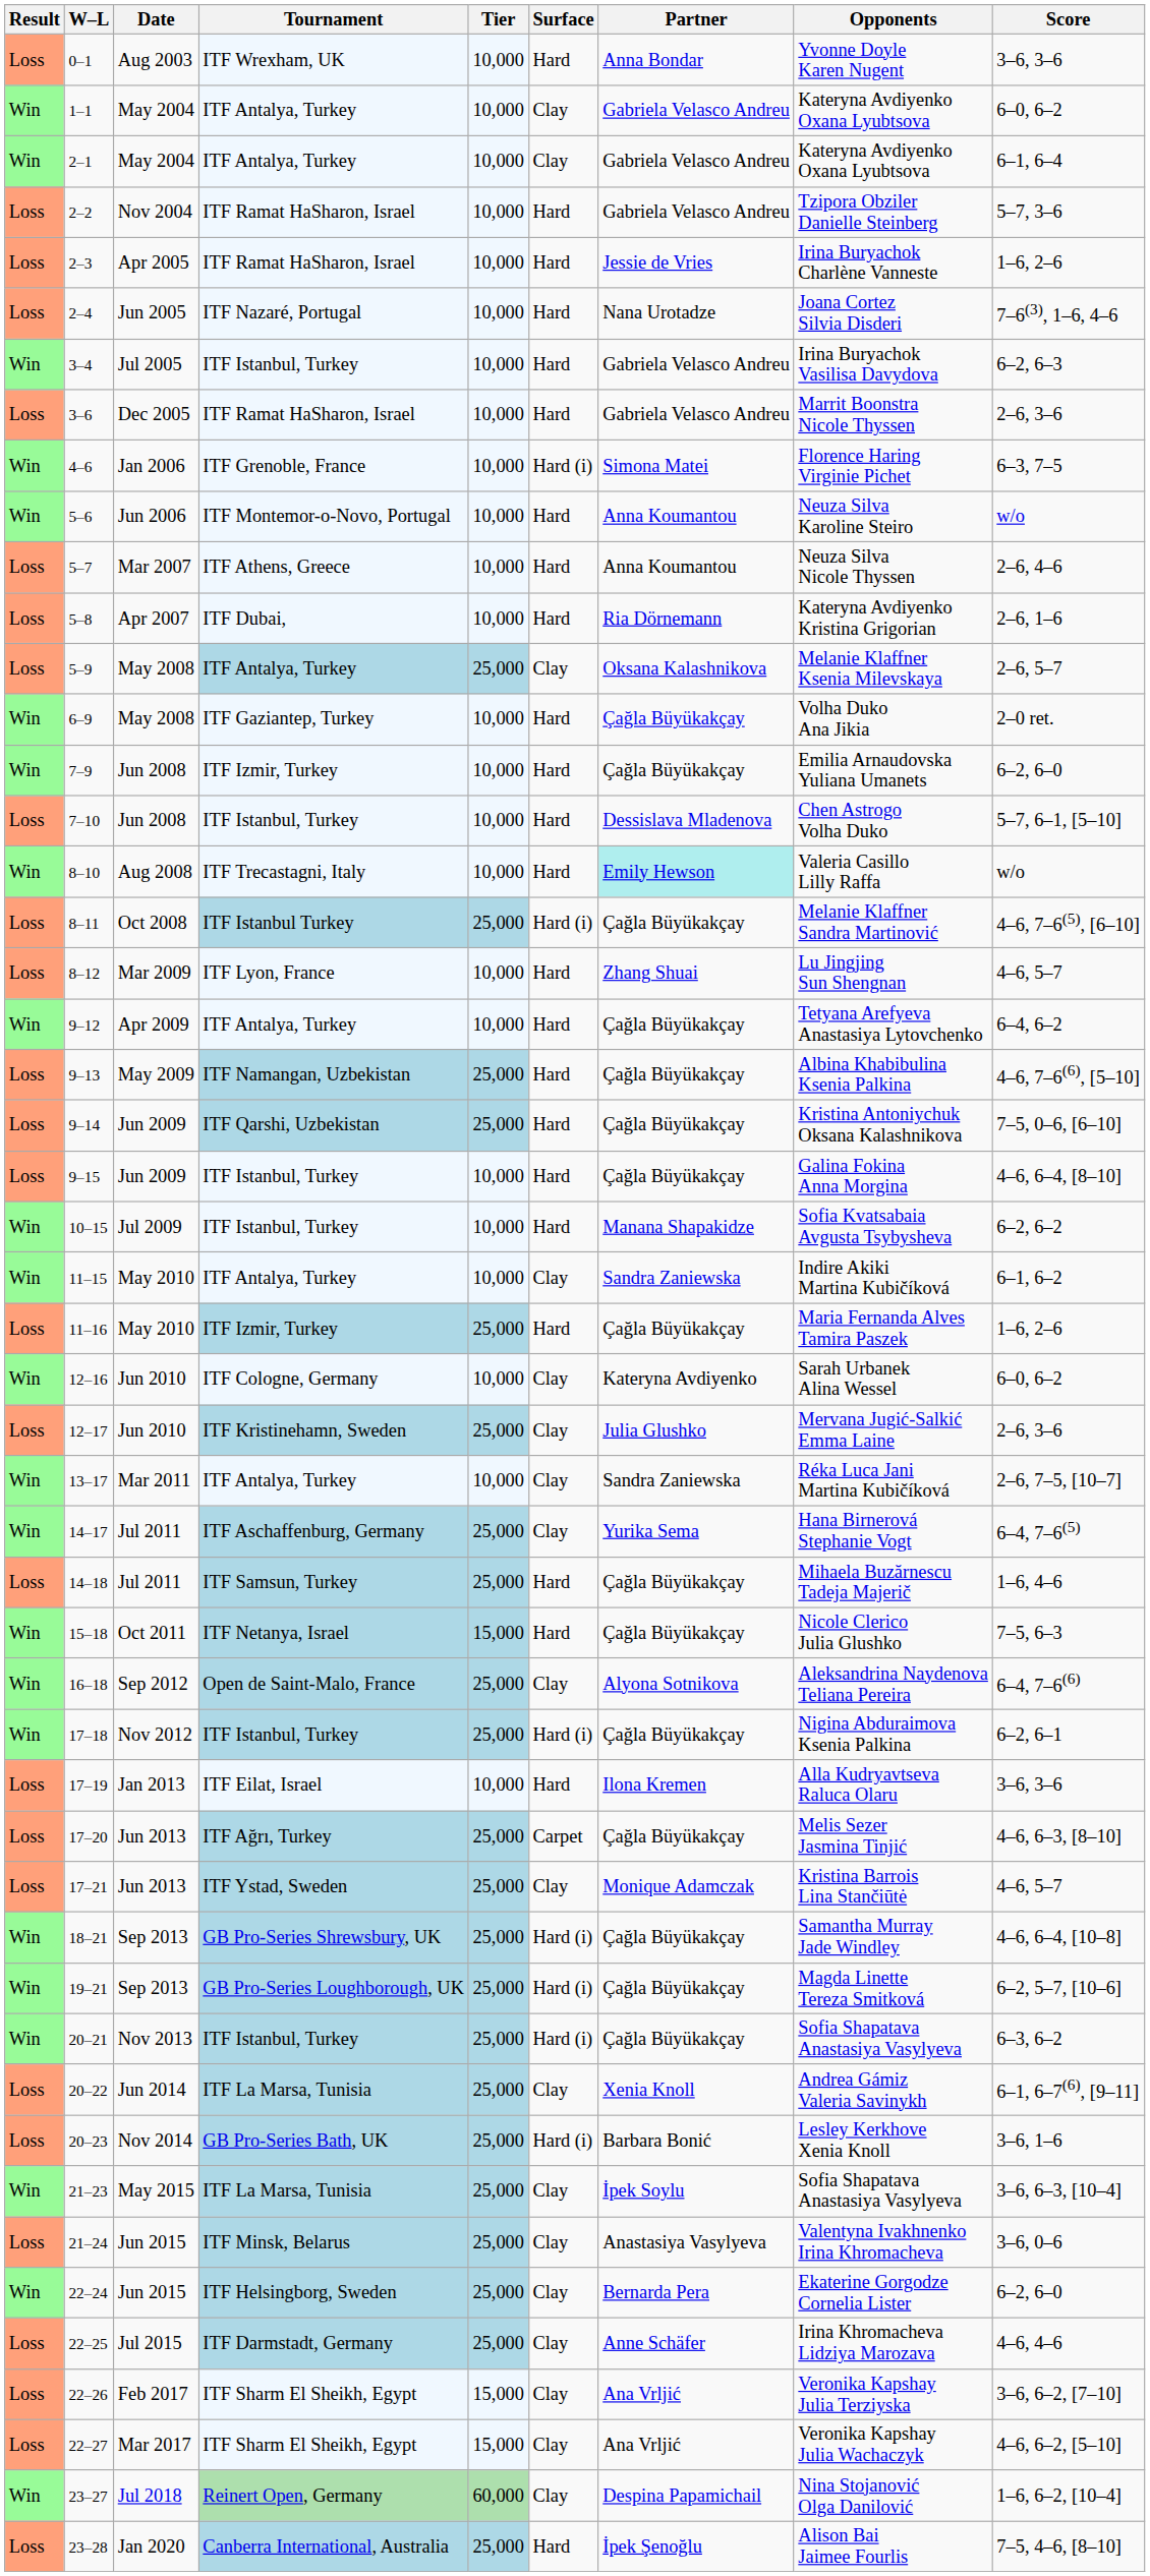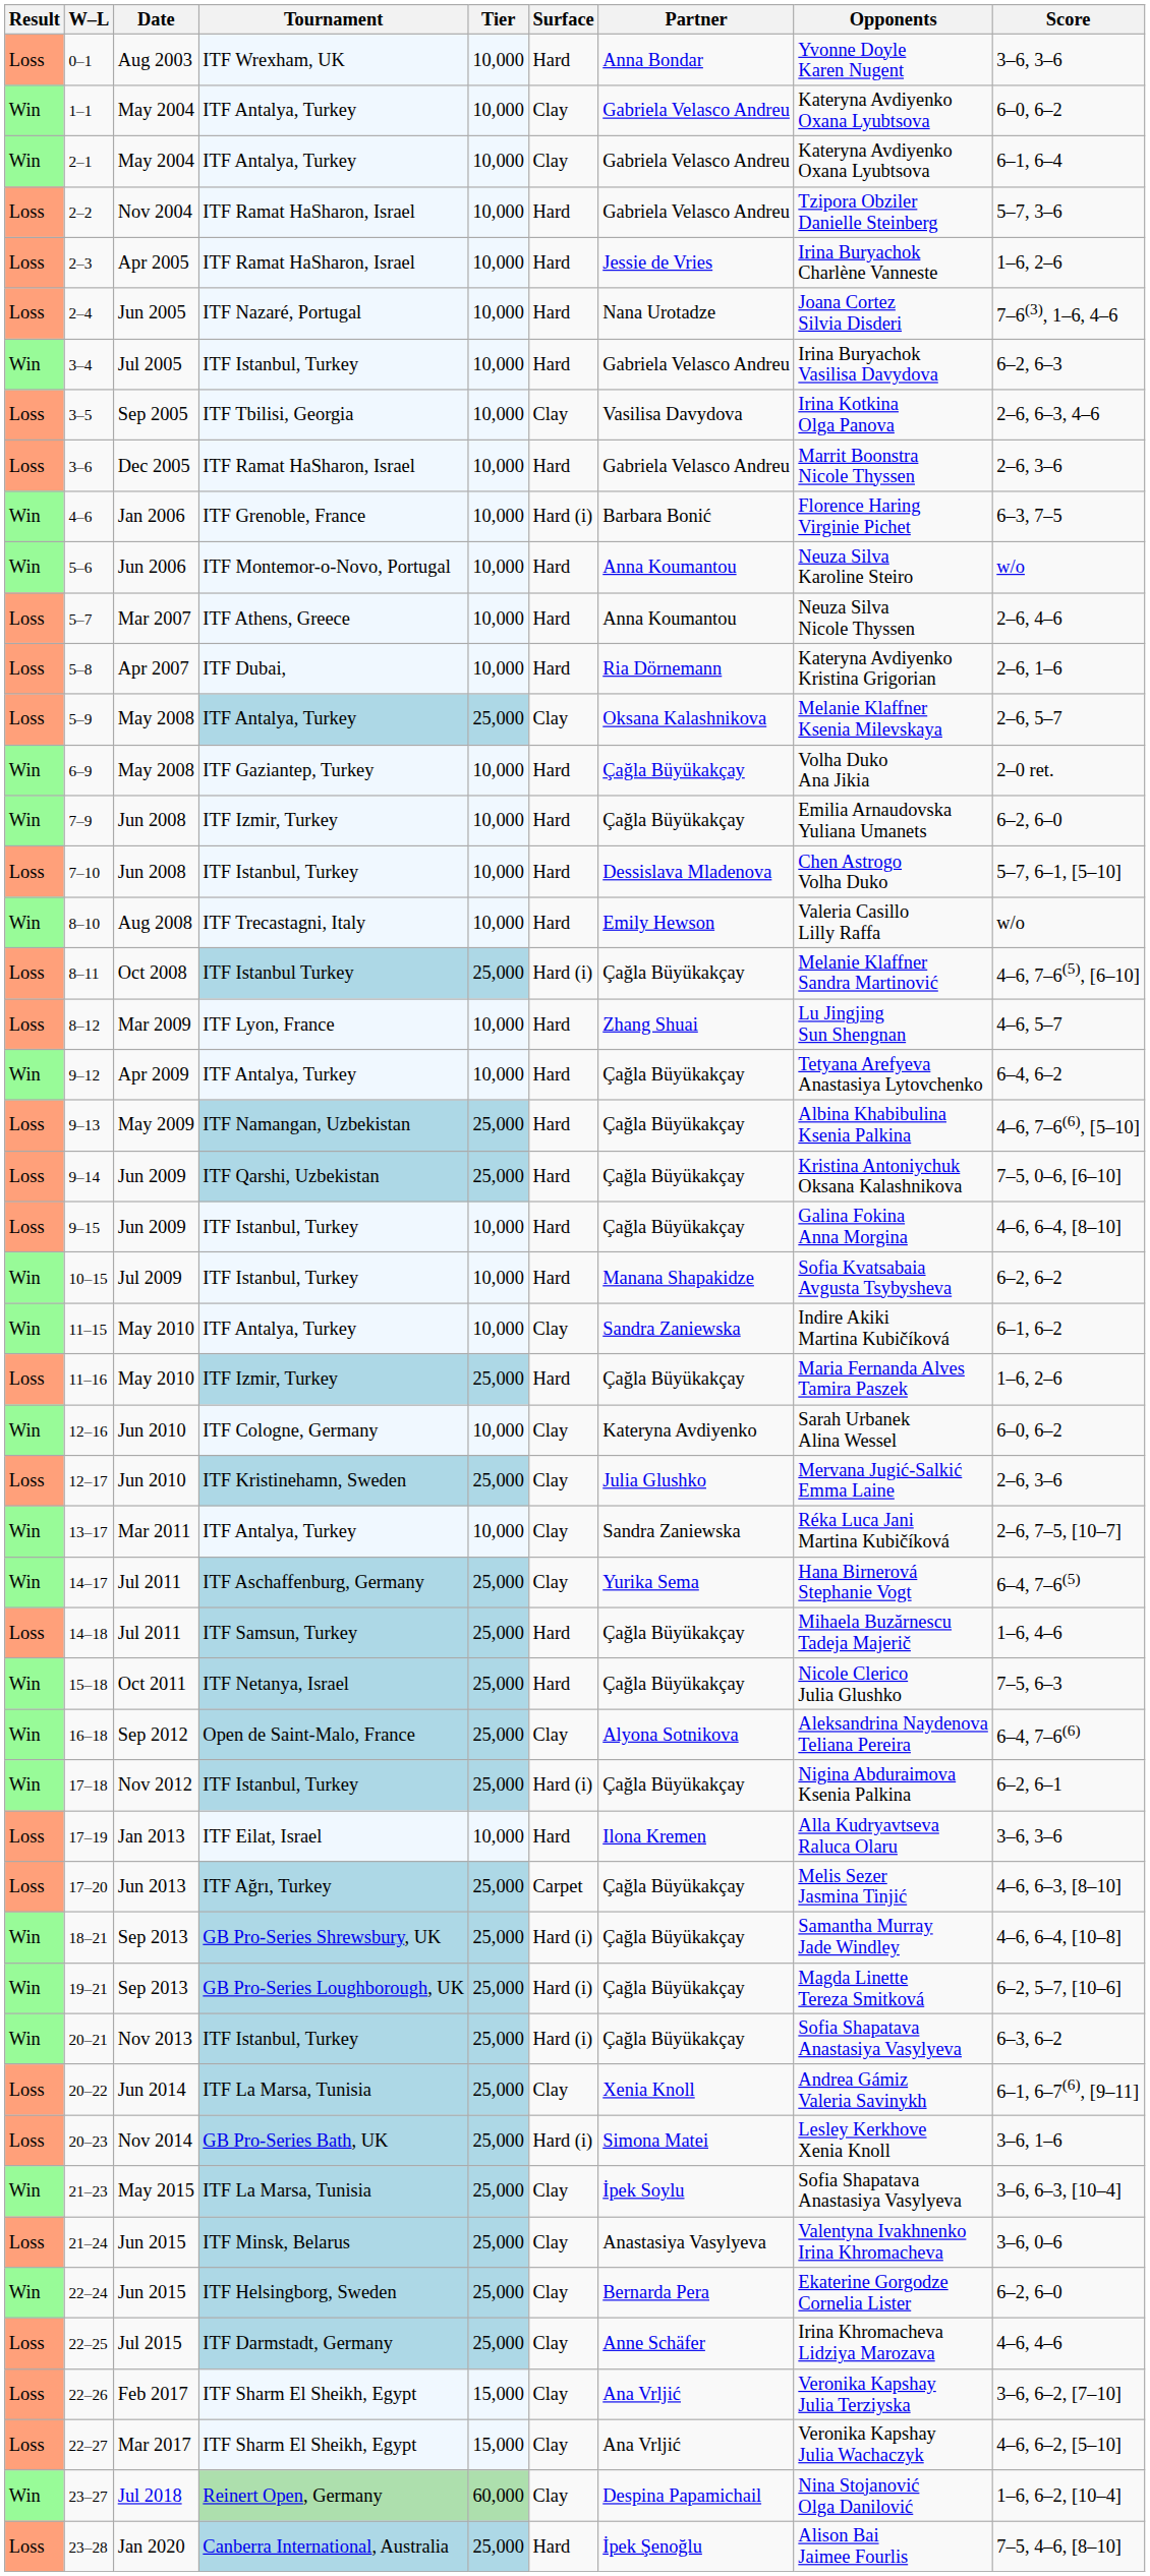+ row: Loss | 3–5 | Sep 2005 | ITF Tbilisi, Georgia | 10,000 | Clay | Vasilisa Davydova | Irina Kotkina Olga Panova | 2–6, 6–3, 4–6
4–6 | Partner: Simona Matei -> Barbara Bonić
8–10 | Partner: paleturquoise background -> no background
15–18 | Tier: 15,000 -> 25,000
- row: Loss | 17–21 | Jun 2013 | ITF Ystad, Sweden | 25,000 | Clay | Monique Adamczak | Kristina Barrois Lina Stančiūtė | 4–6, 5–7
20–23 | Partner: Barbara Bonić -> Simona Matei
